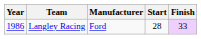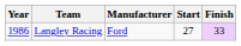Langley Racing | Start: 28 -> 27
